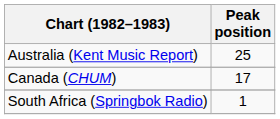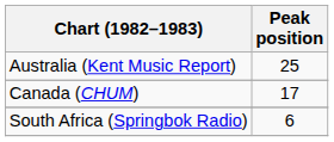South Africa (Springbok Radio) | Peak position: 1 -> 6
